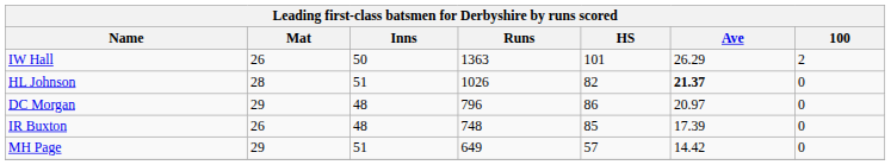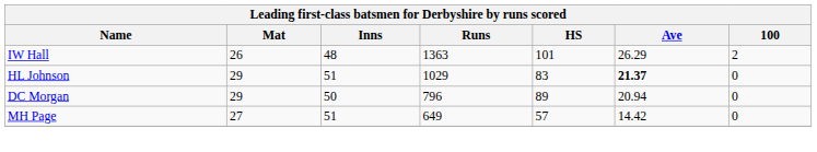IW Hall | Inns: 50 -> 48
HL Johnson | Mat: 28 -> 29
HL Johnson | Runs: 1026 -> 1029
HL Johnson | HS: 82 -> 83
DC Morgan | Inns: 48 -> 50
DC Morgan | HS: 86 -> 89
DC Morgan | Ave: 20.97 -> 20.94
- row: IR Buxton | 26 | 48 | 748 | 85 | 17.39 | 0
MH Page | Mat: 29 -> 27
